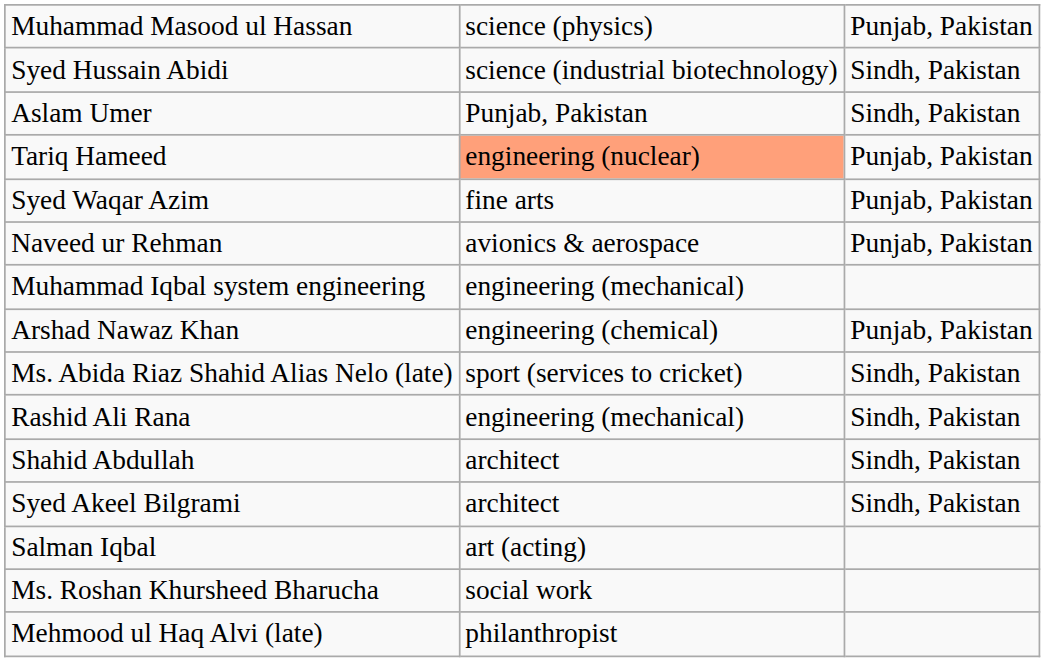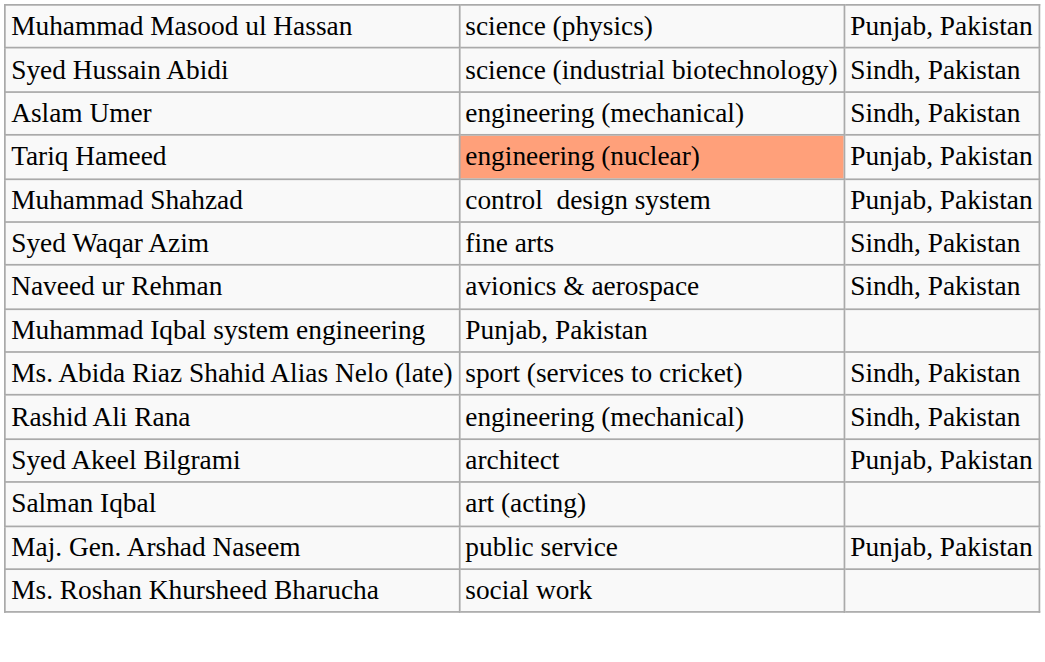Aslam Umer | column 2: Punjab, Pakistan -> engineering (mechanical)
+ row: Muhammad Shahzad | control design system | Punjab, Pakistan
Syed Waqar Azim | column 3: Punjab, Pakistan -> Sindh, Pakistan
Naveed ur Rehman | column 3: Punjab, Pakistan -> Sindh, Pakistan
Muhammad Iqbal system engineering | column 2: engineering (mechanical) -> Punjab, Pakistan
- row: Arshad Nawaz Khan | engineering (chemical) | Punjab, Pakistan
- row: Shahid Abdullah | architect | Sindh, Pakistan
Syed Akeel Bilgrami | column 3: Sindh, Pakistan -> Punjab, Pakistan
+ row: Maj. Gen. Arshad Naseem | public service | Punjab, Pakistan
- row: Mehmood ul Haq Alvi (late) | philanthropist
